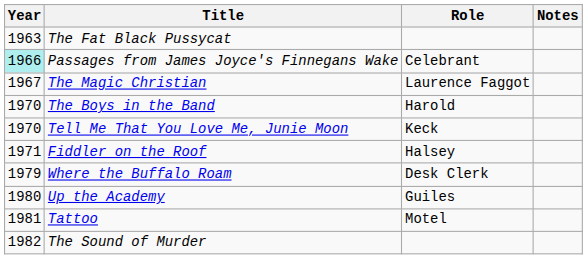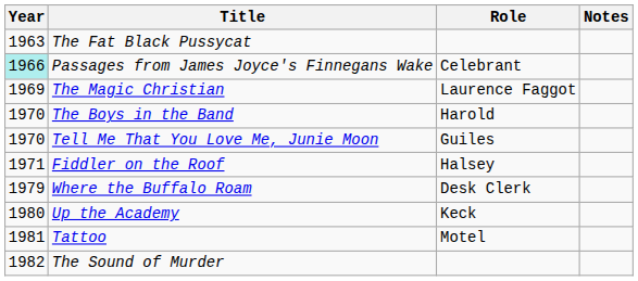The Magic Christian | Year: 1967 -> 1969
Tell Me That You Love Me, Junie Moon | Role: Keck -> Guiles
Up the Academy | Role: Guiles -> Keck
